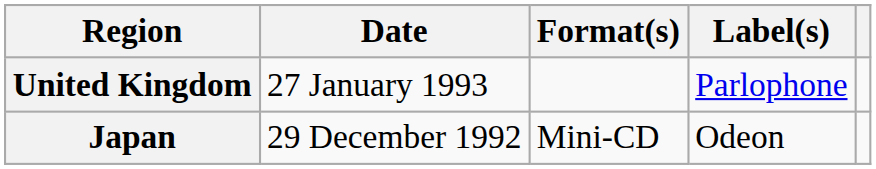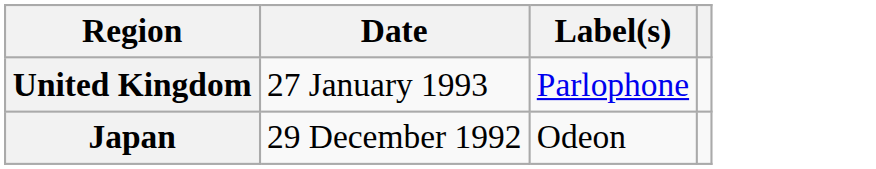- column: Format(s) | Mini-CD
